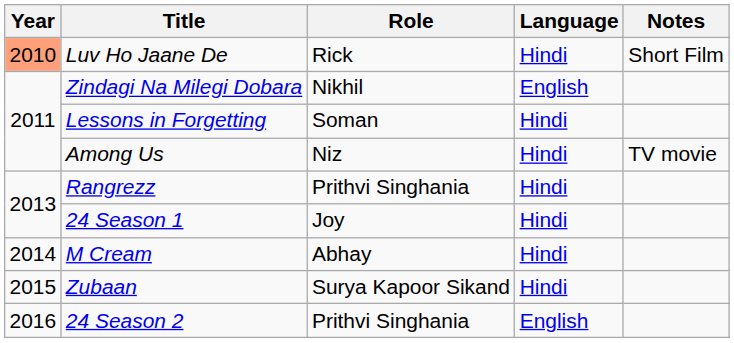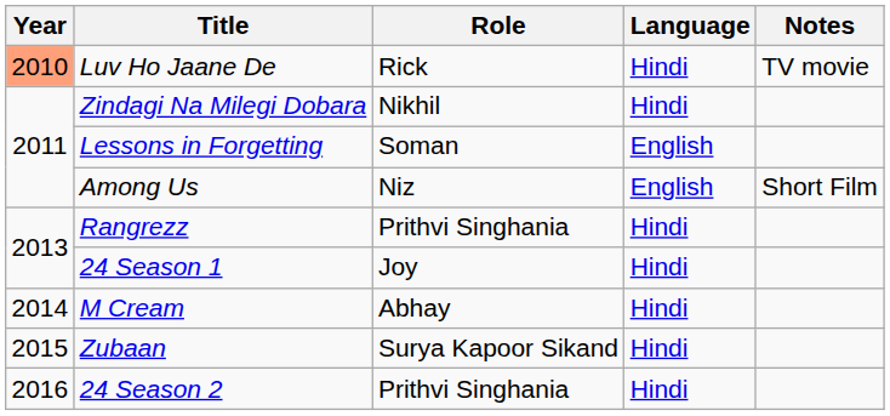Luv Ho Jaane De | Notes: Short Film -> TV movie
Zindagi Na Milegi Dobara | Language: English -> Hindi
Lessons in Forgetting | Language: Hindi -> English
Among Us | Language: Hindi -> English
Among Us | Notes: TV movie -> Short Film
24 Season 2 | Language: English -> Hindi
